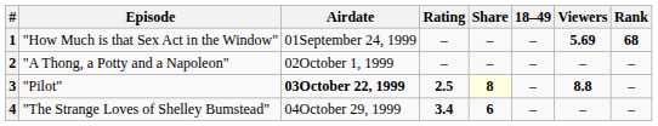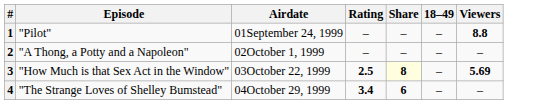- column: Rank | 68 | – | – | –
1 | Episode: "How Much is that Sex Act in the Window" -> "Pilot"
1 | Viewers: 5.69 -> 8.8
3 | Episode: "Pilot" -> "How Much is that Sex Act in the Window"
3 | Airdate: bold -> normal
3 | Viewers: 8.8 -> 5.69
